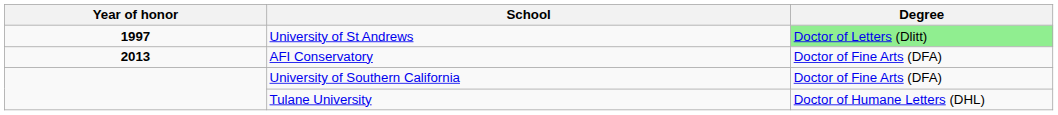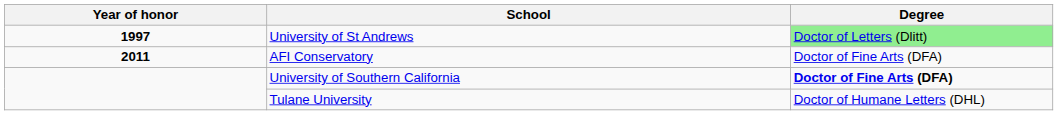AFI Conservatory | Year of honor: 2013 -> 2011
University of Southern California | Degree: normal -> bold
